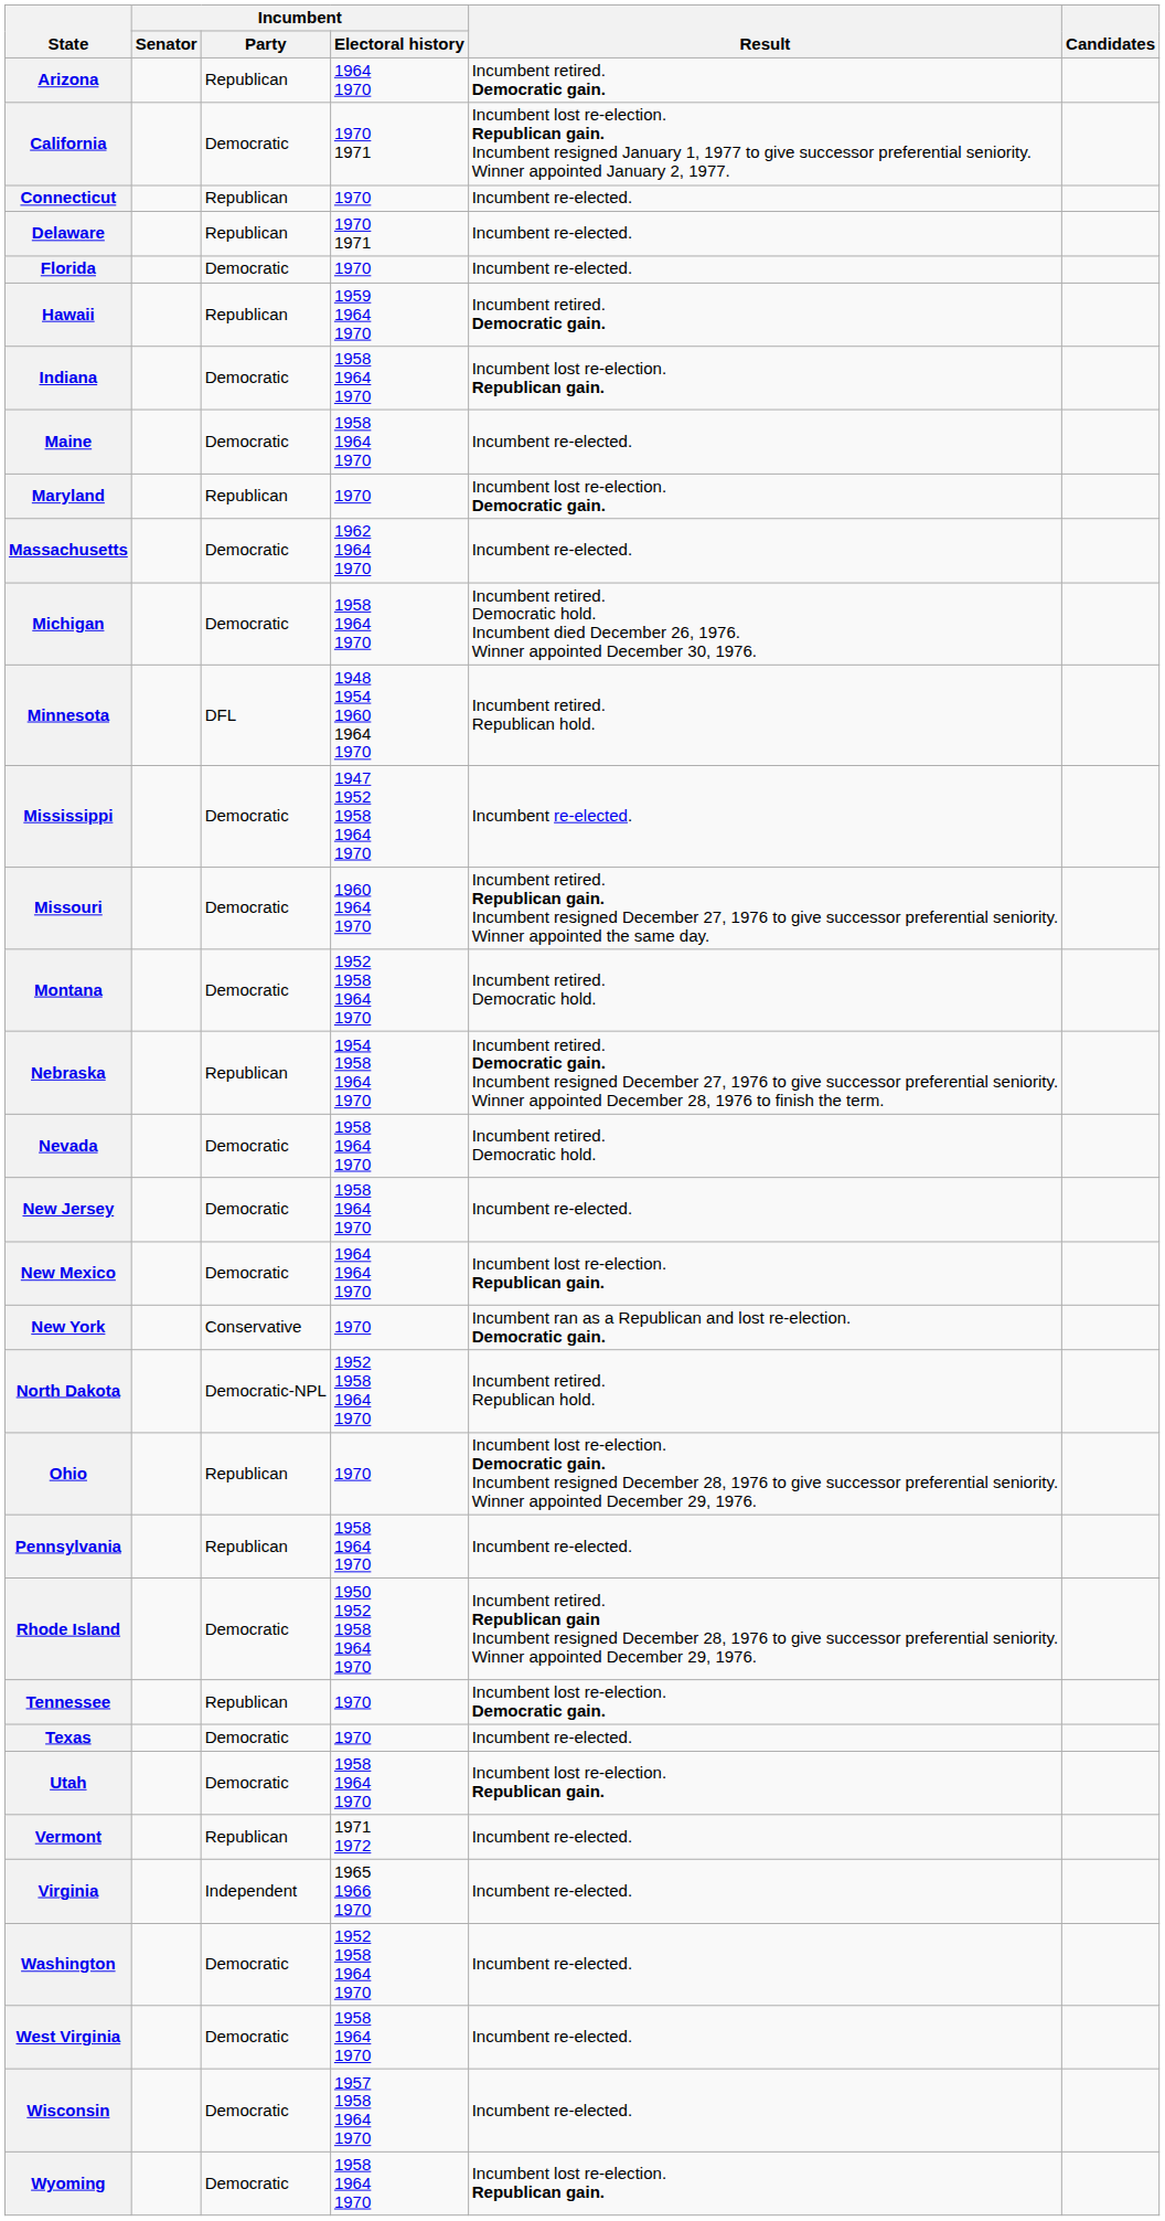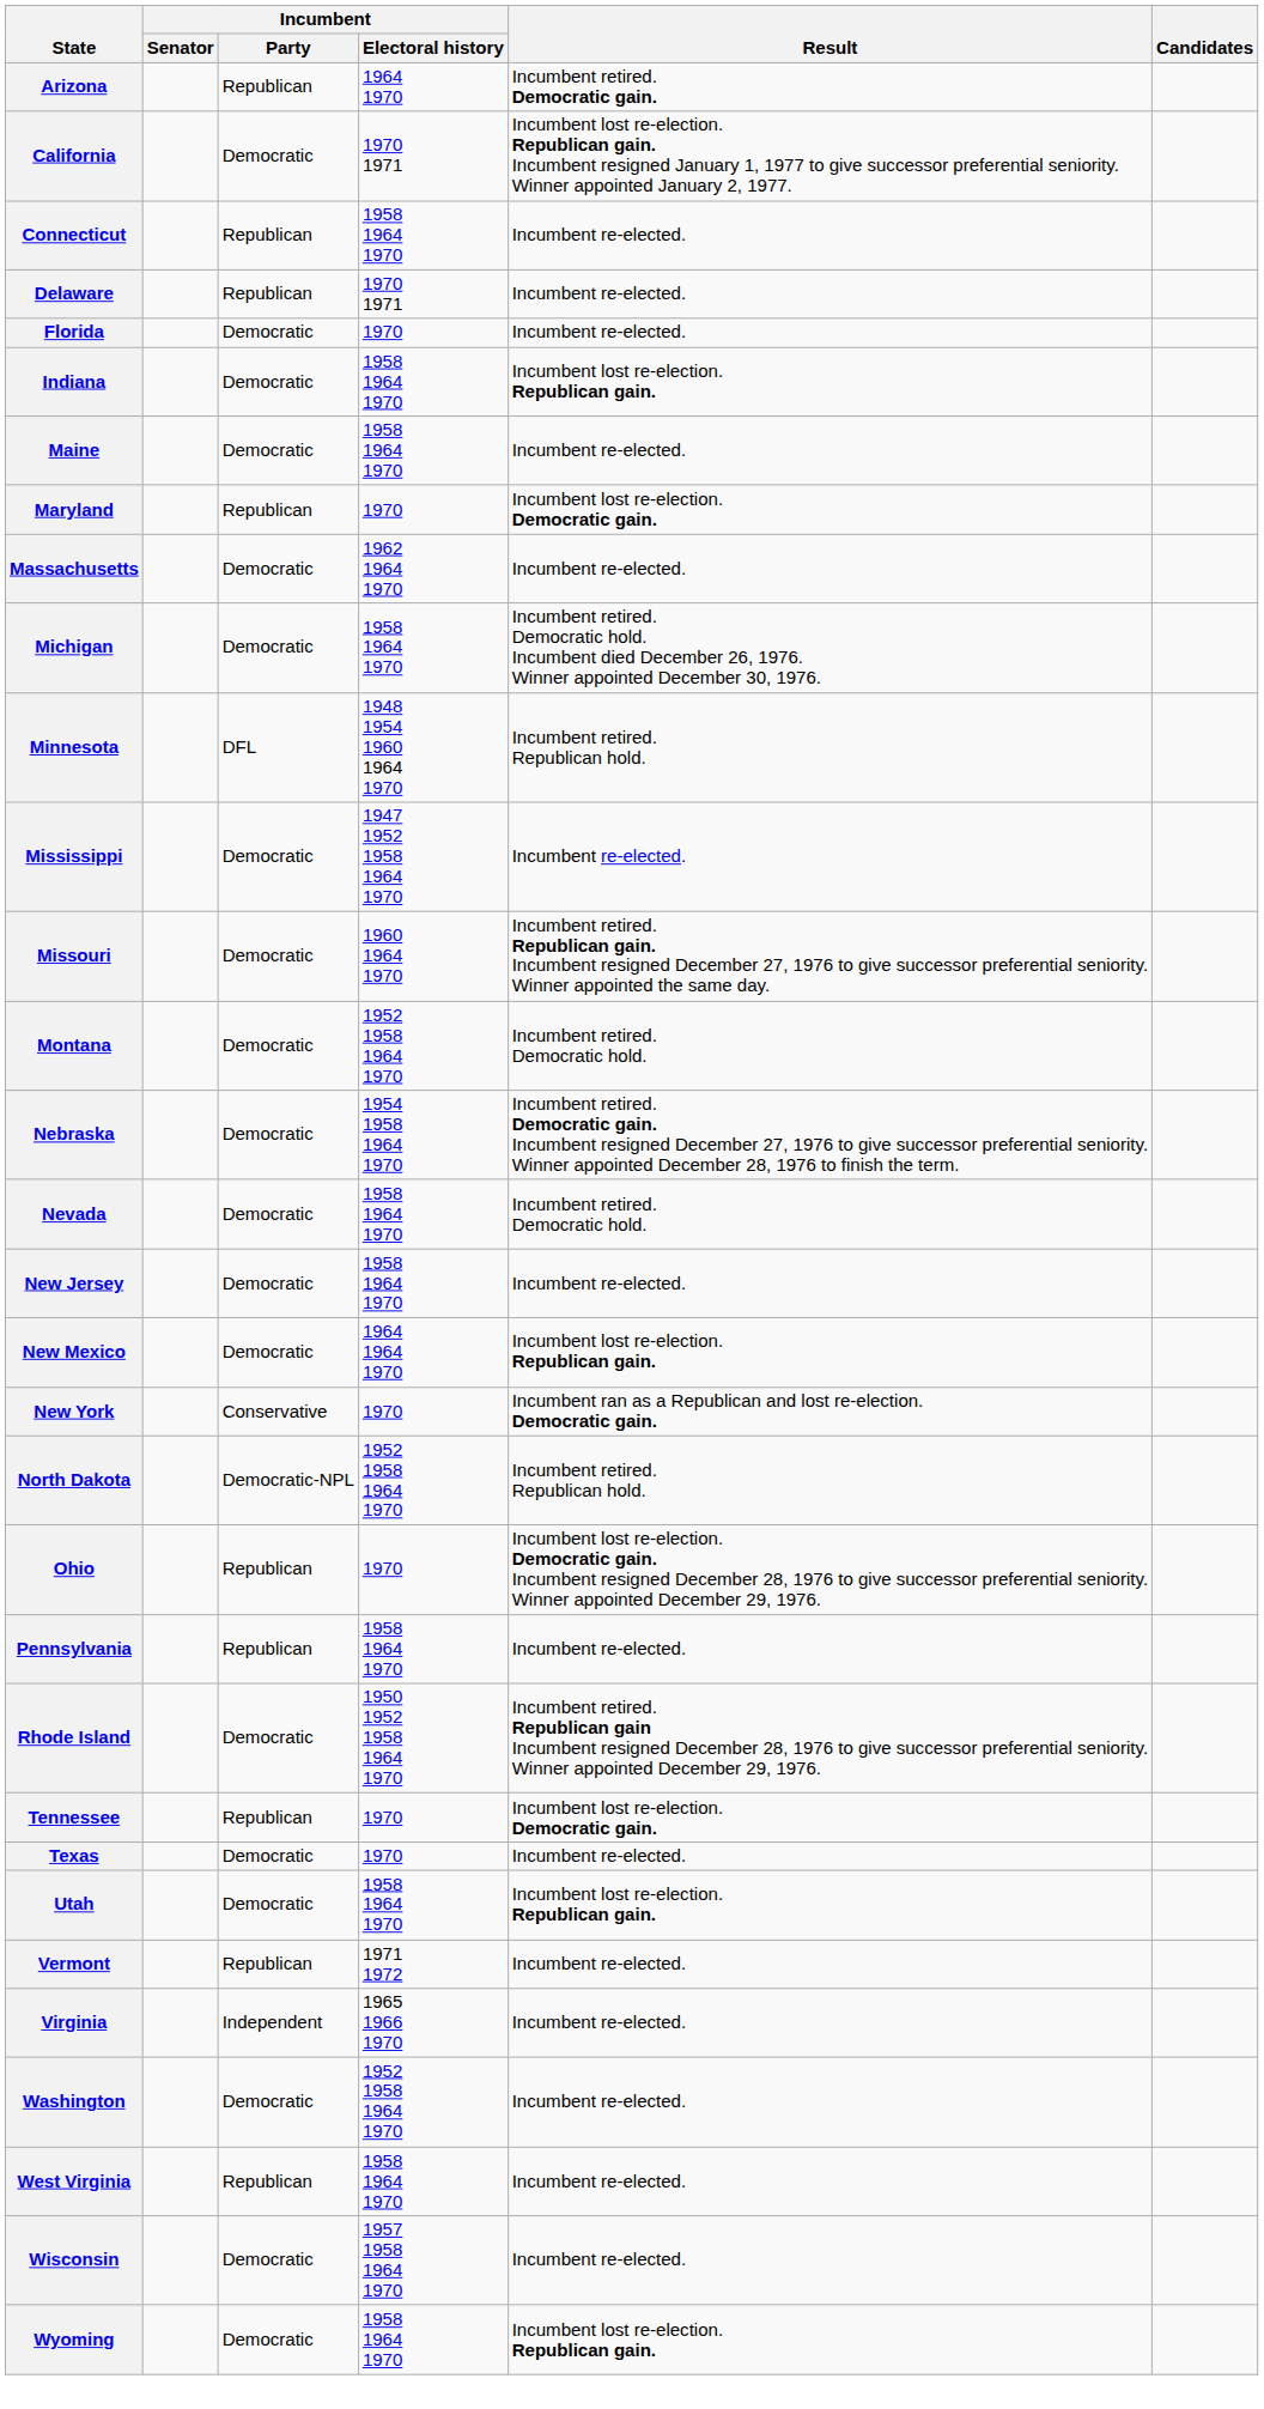Connecticut | Incumbent / Electoral history: 1970 -> 1958 1964 1970
- row: Hawaii | Republican | 1959 1964 1970 | Incumbent retired. Democratic gain.
Nebraska | Incumbent / Party: Republican -> Democratic
West Virginia | Incumbent / Party: Democratic -> Republican
